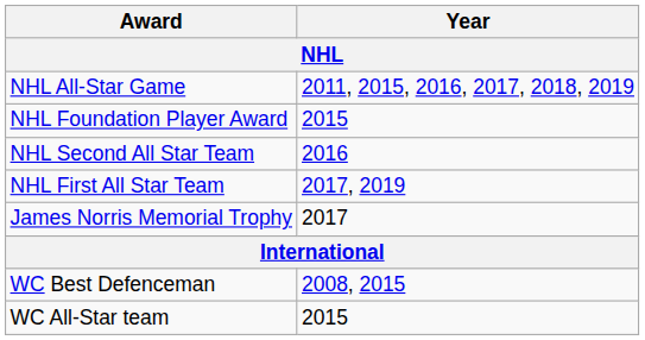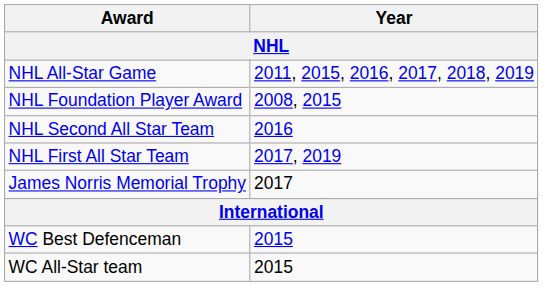NHL Foundation Player Award | Year: 2015 -> 2008, 2015
WC Best Defenceman | Year: 2008, 2015 -> 2015
